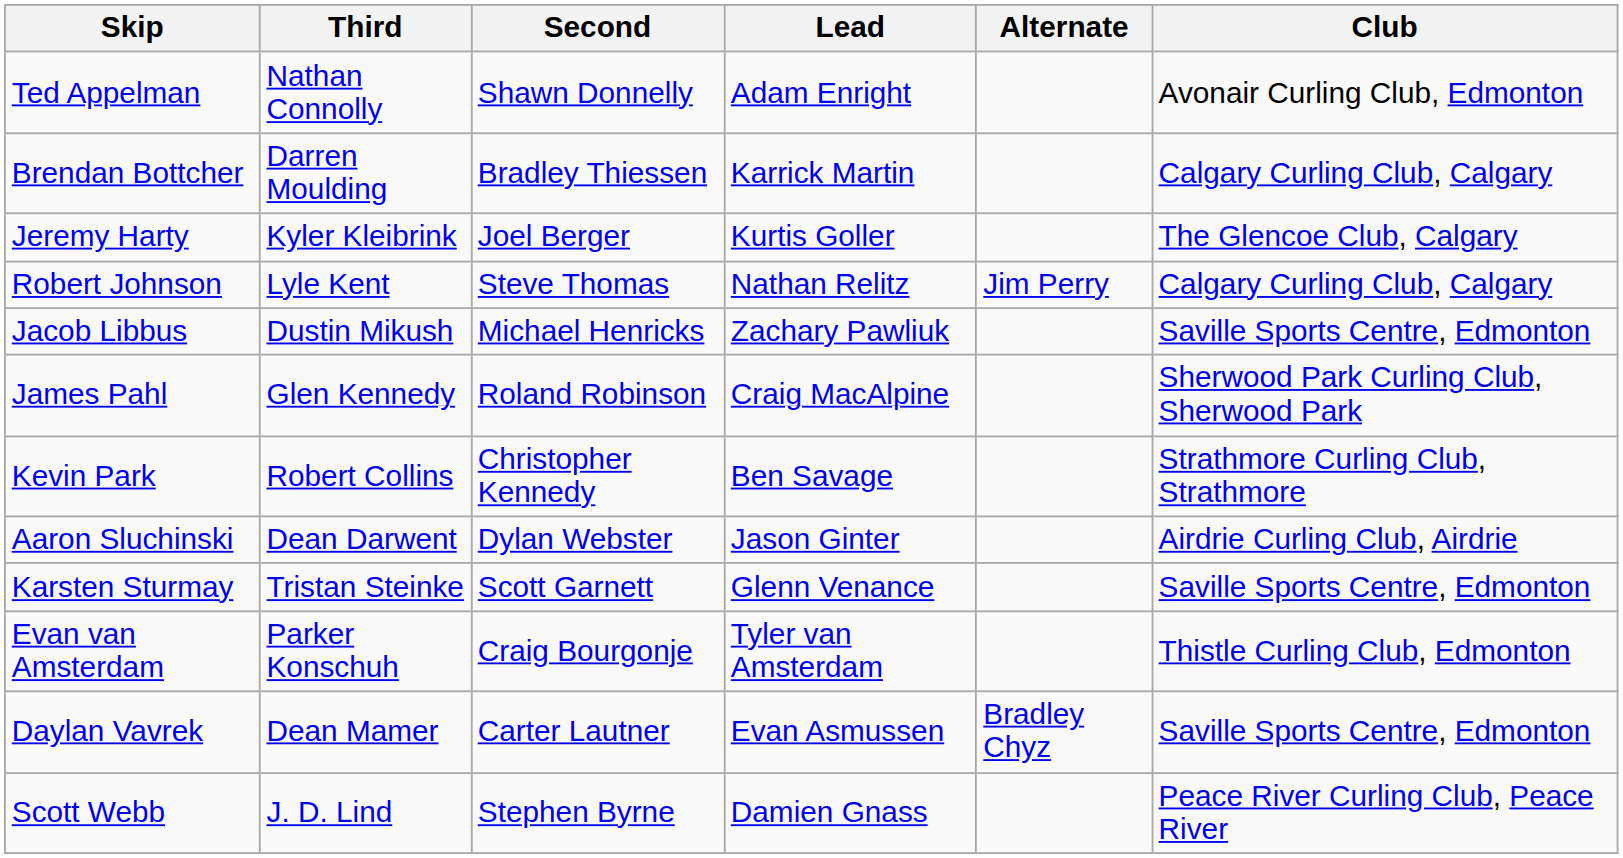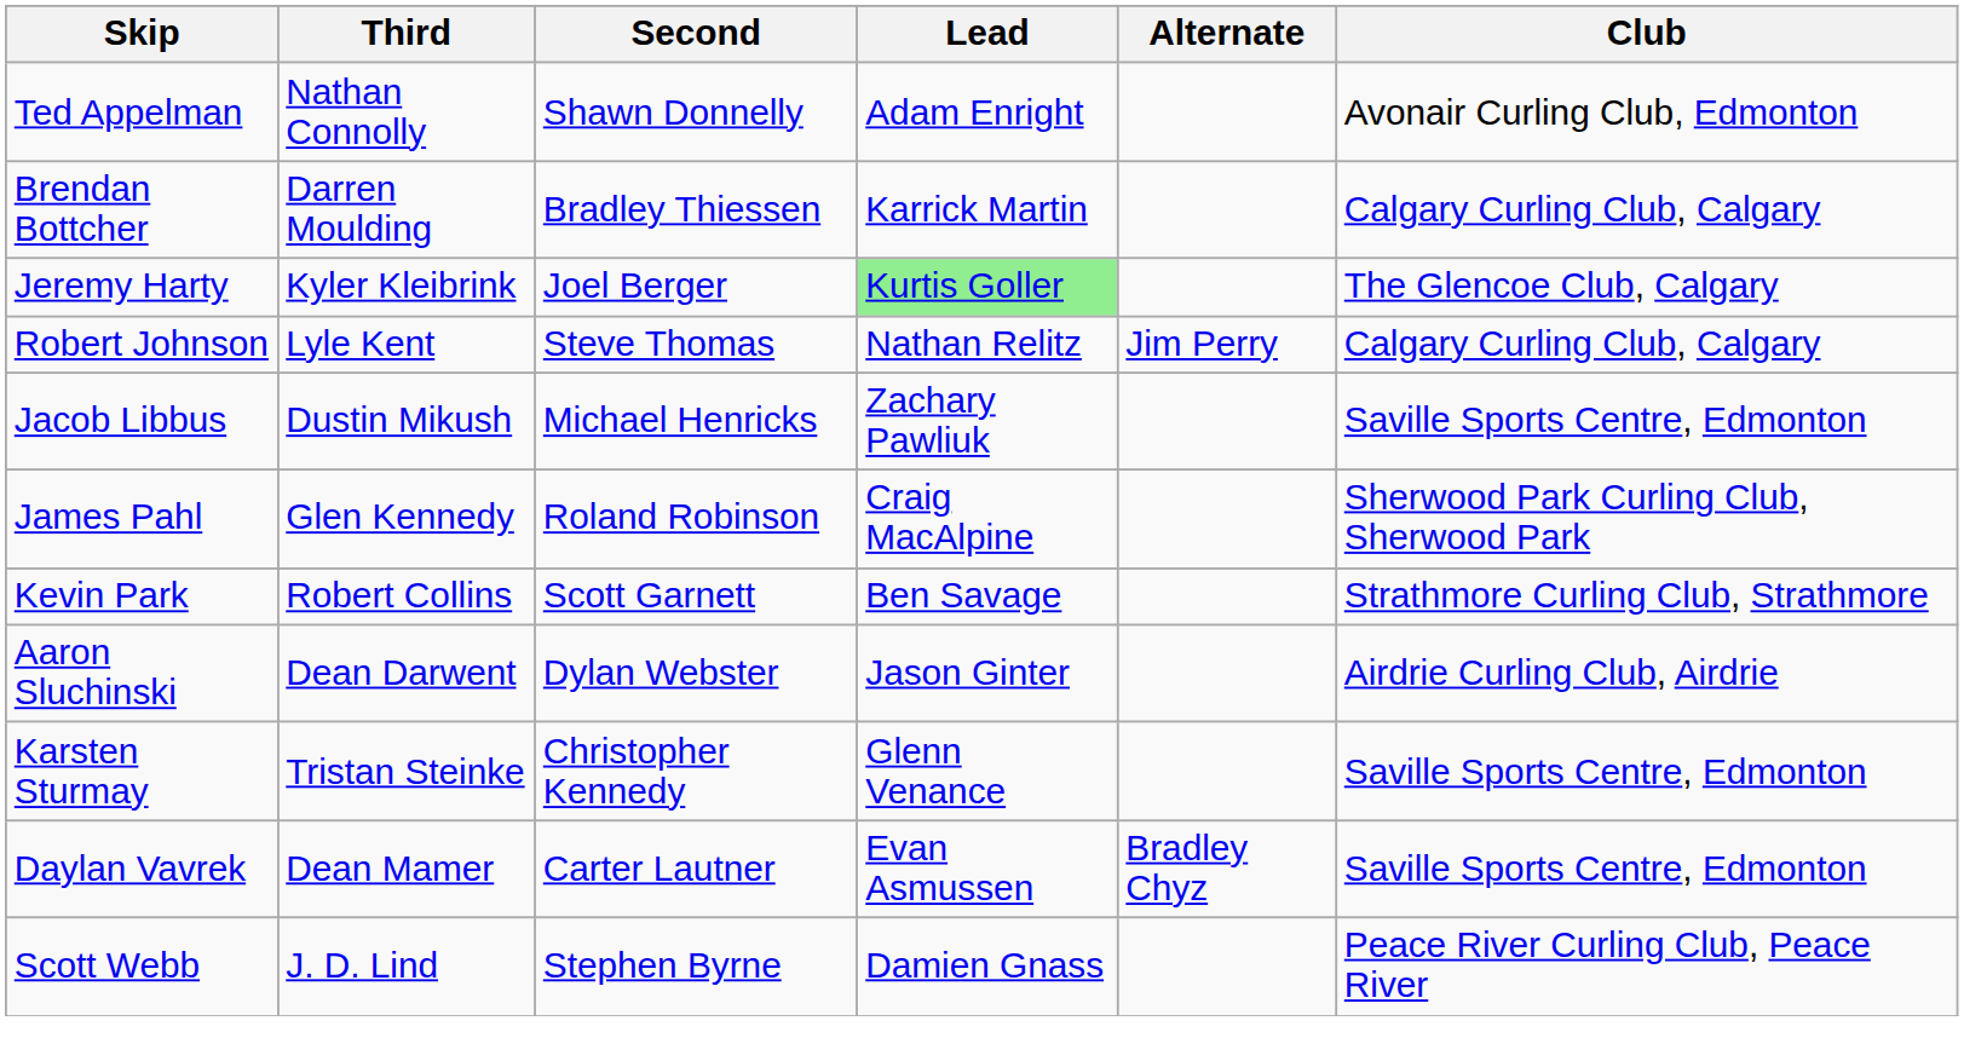Jeremy Harty | Lead: no background -> lightgreen background
Kevin Park | Second: Christopher Kennedy -> Scott Garnett
Karsten Sturmay | Second: Scott Garnett -> Christopher Kennedy
- row: Evan van Amsterdam | Parker Konschuh | Craig Bourgonje | Tyler van Amsterdam | Thistle Curling Club, Edmonton
